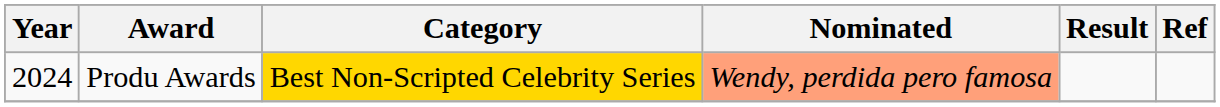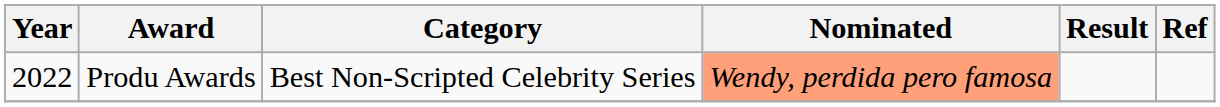Produ Awards | Year: 2024 -> 2022
Produ Awards | Category: gold background -> no background
